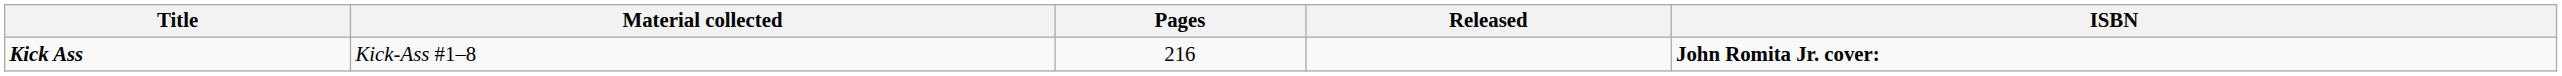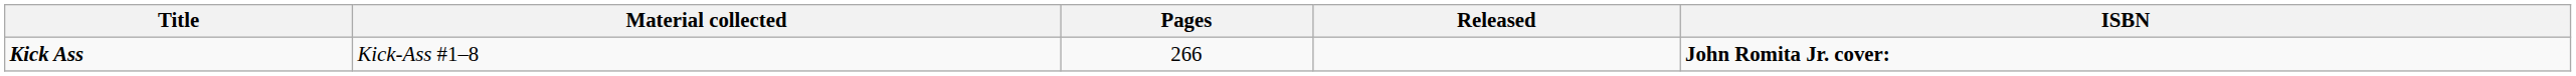Kick Ass | Pages: 216 -> 266
